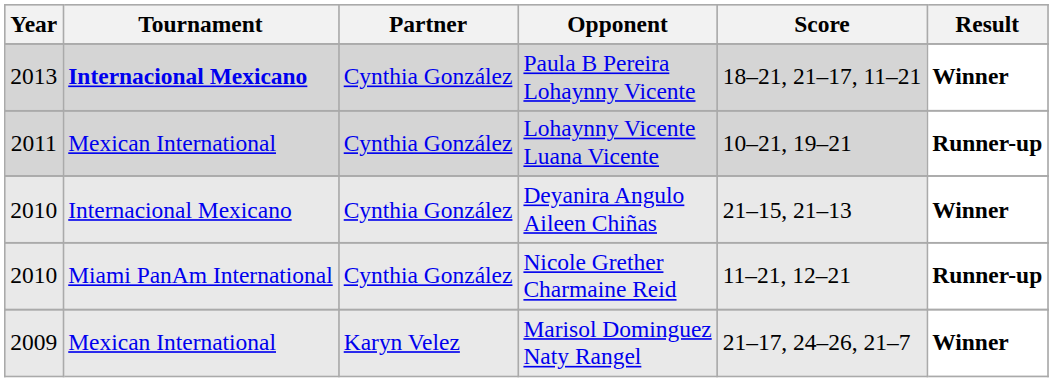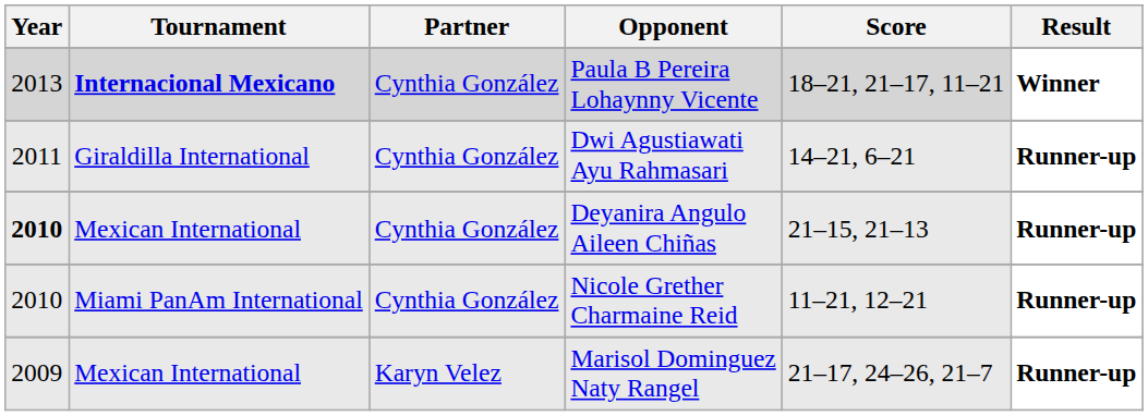- row: 2011 | Mexican International | Cynthia González | Lohaynny Vicente Luana Vicente | 10–21, 19–21 | Runner-up
+ row: 2011 | Giraldilla International | Cynthia González | Dwi Agustiawati Ayu Rahmasari | 14–21, 6–21 | Runner-up
Deyanira Angulo Aileen Chiñas | Year: normal -> bold
Deyanira Angulo Aileen Chiñas | Tournament: Internacional Mexicano -> Mexican International
Deyanira Angulo Aileen Chiñas | Result: Winner -> Runner-up
Marisol Dominguez Naty Rangel | Result: Winner -> Runner-up
